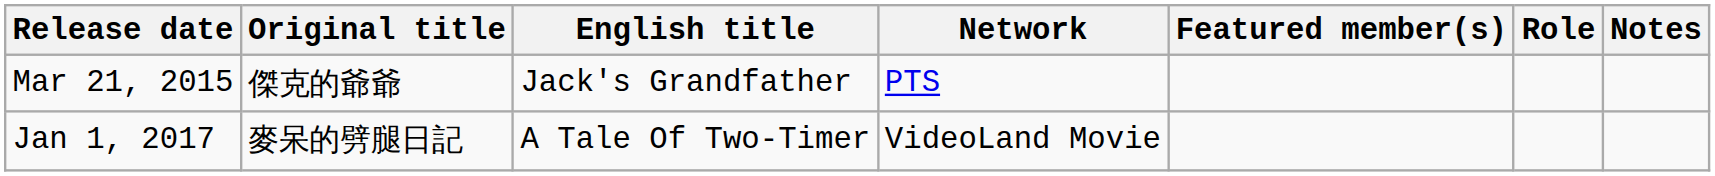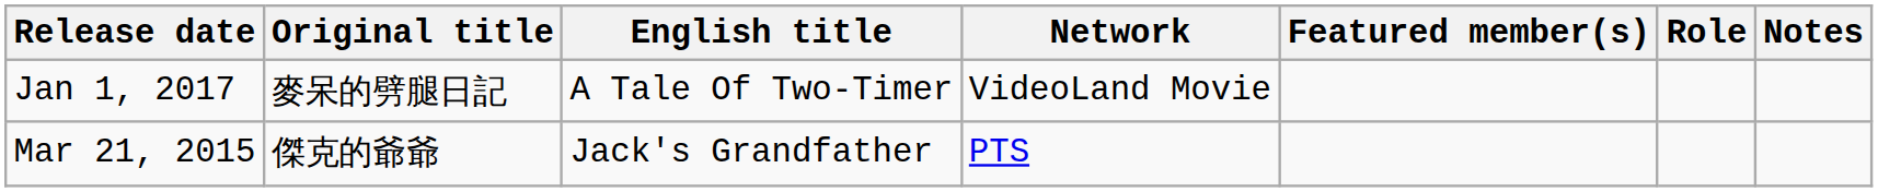rows swapped: Mar 21, 2015 <-> Jan 1, 2017
